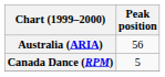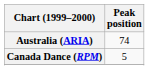Australia (ARIA) | Peak position: 56 -> 74
